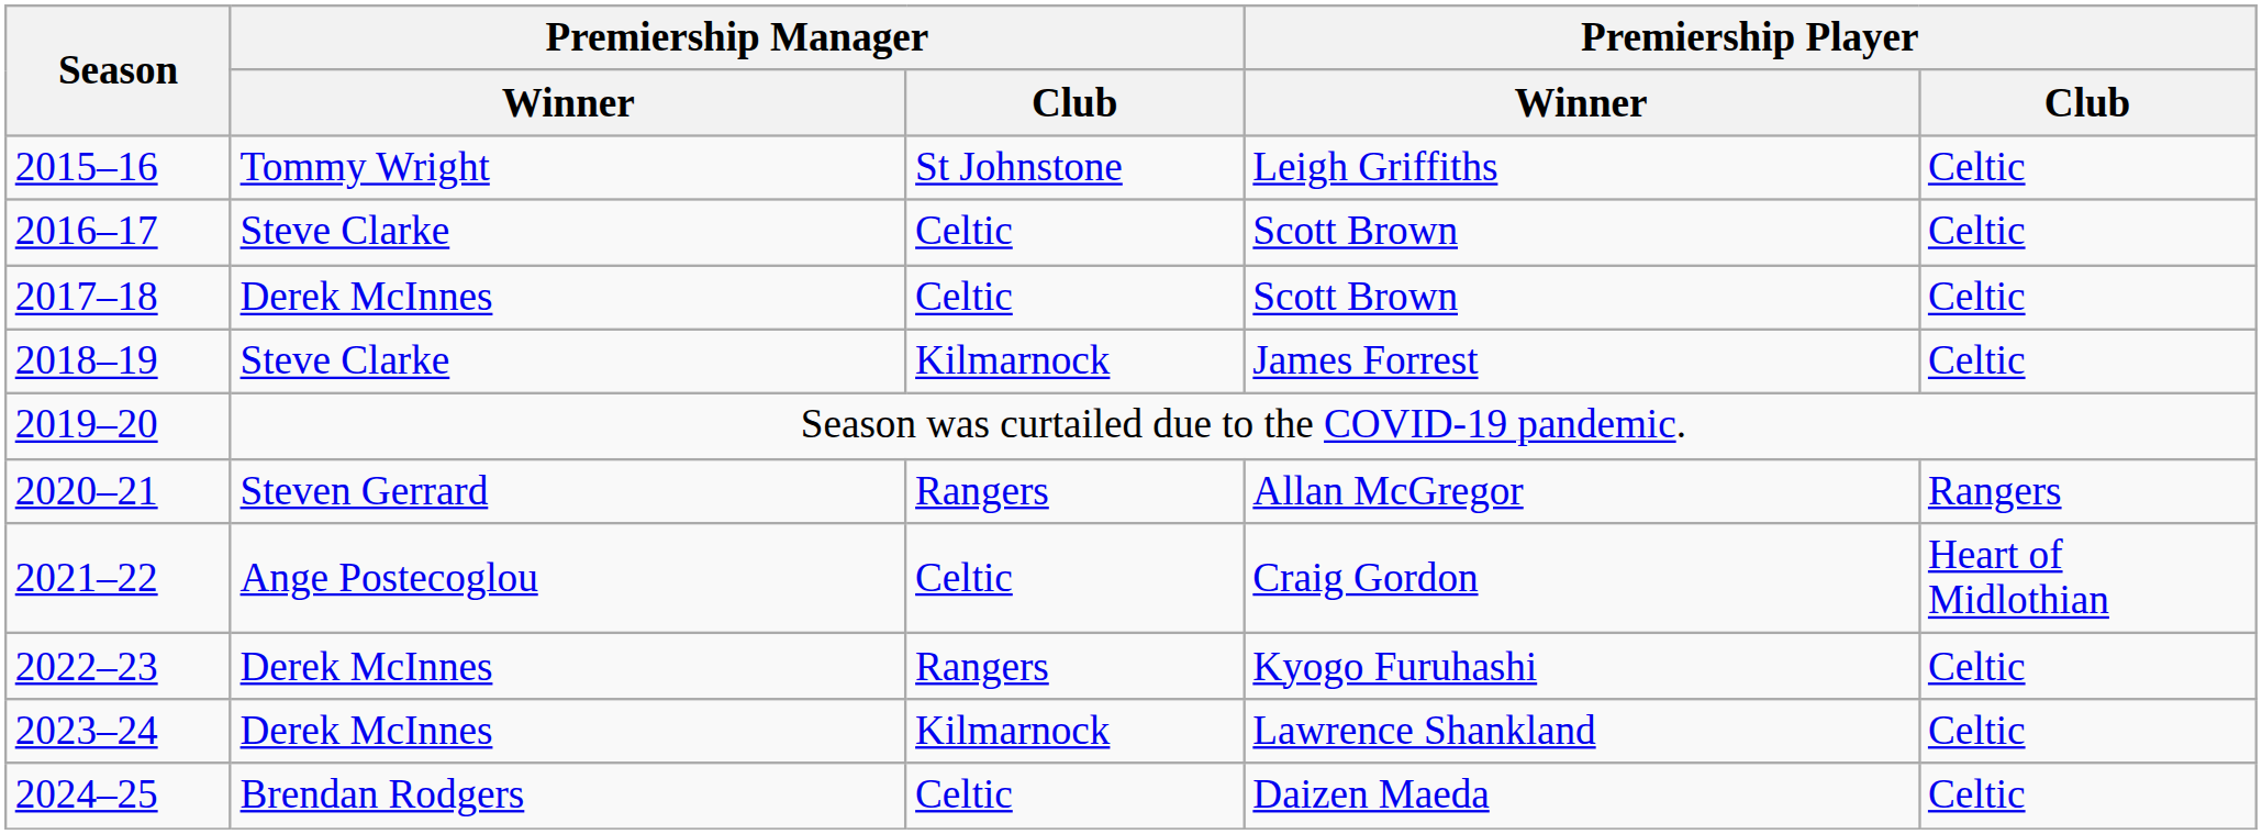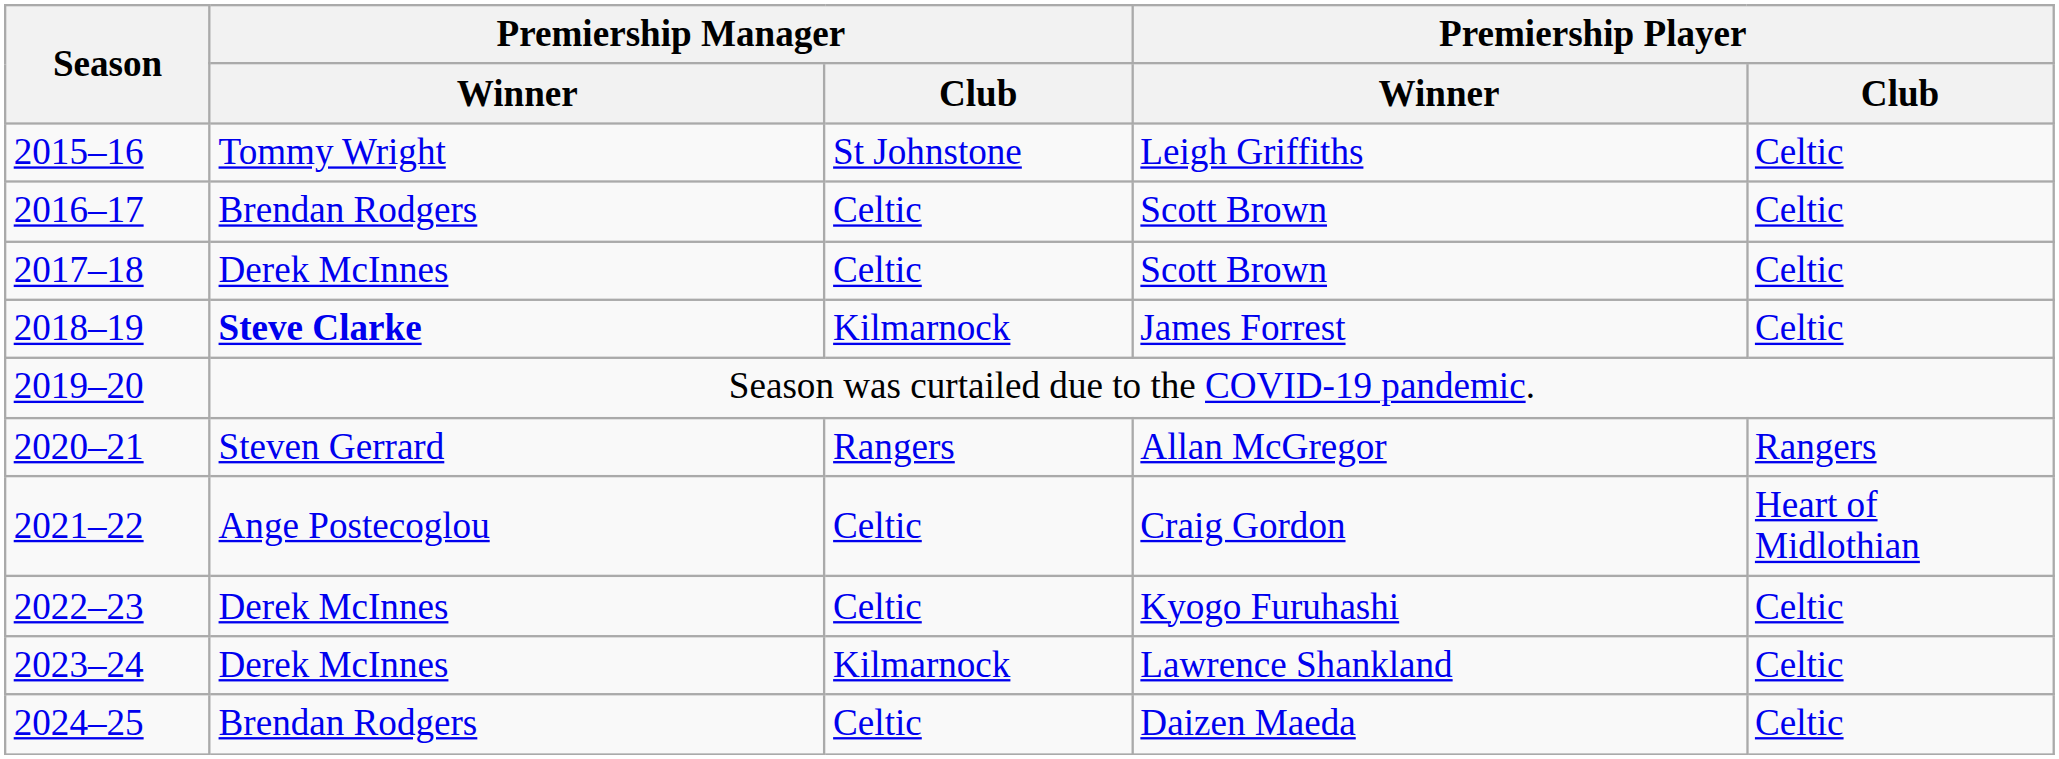2016–17 / Scott Brown | Premiership Manager / Winner: Steve Clarke -> Brendan Rodgers
James Forrest | Premiership Manager / Winner: normal -> bold
Kyogo Furuhashi | Premiership Manager / Club: Rangers -> Celtic
